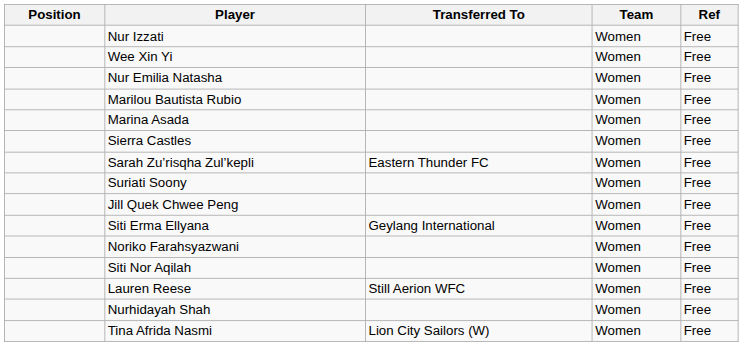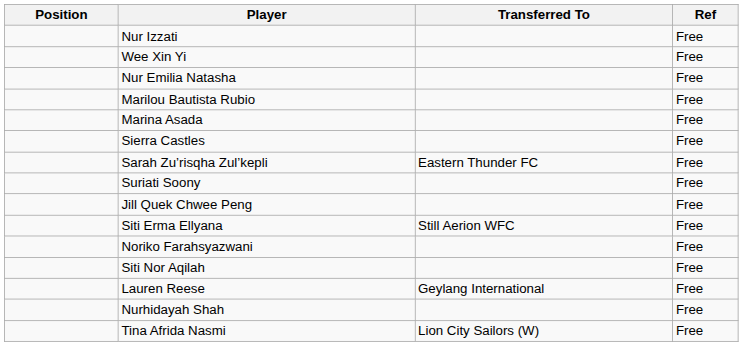- column: Team | Women | Women | Women | Women | Women | Women | Women | Women | Women | Women | Women | Women | Women | Women | Women
Siti Erma Ellyana | Transferred To: Geylang International -> Still Aerion WFC
Lauren Reese | Transferred To: Still Aerion WFC -> Geylang International
